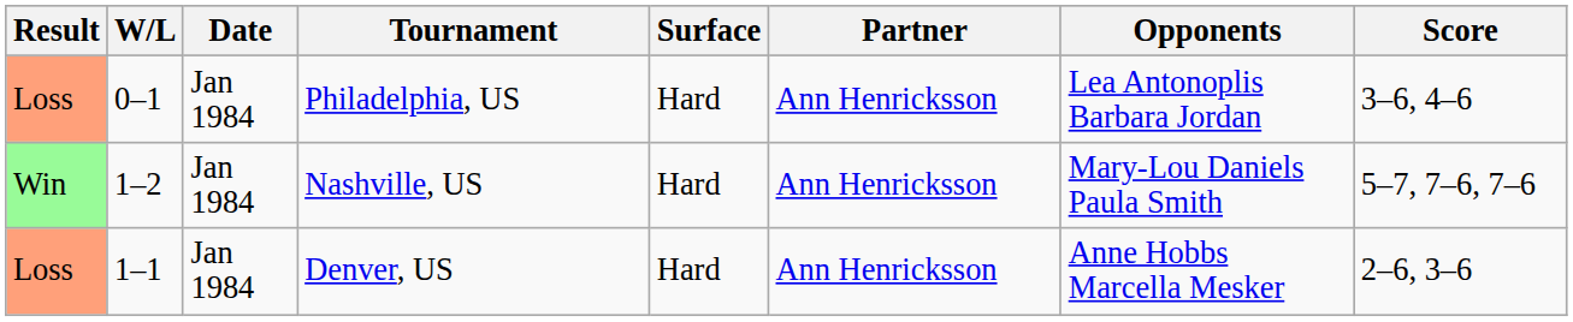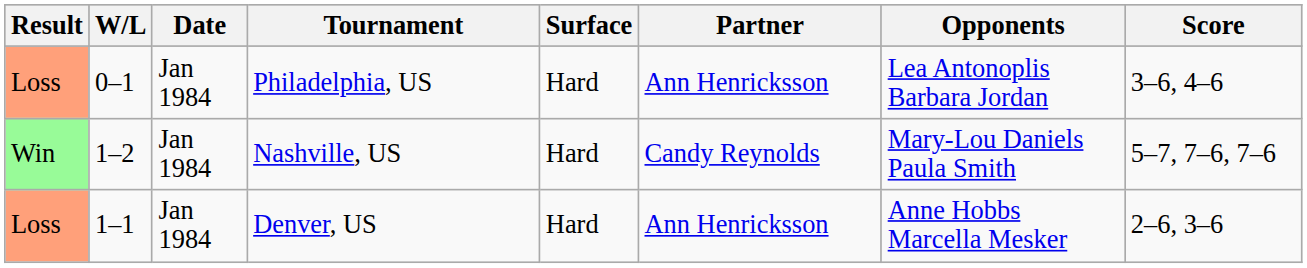Nashville, US | Partner: Ann Henricksson -> Candy Reynolds
